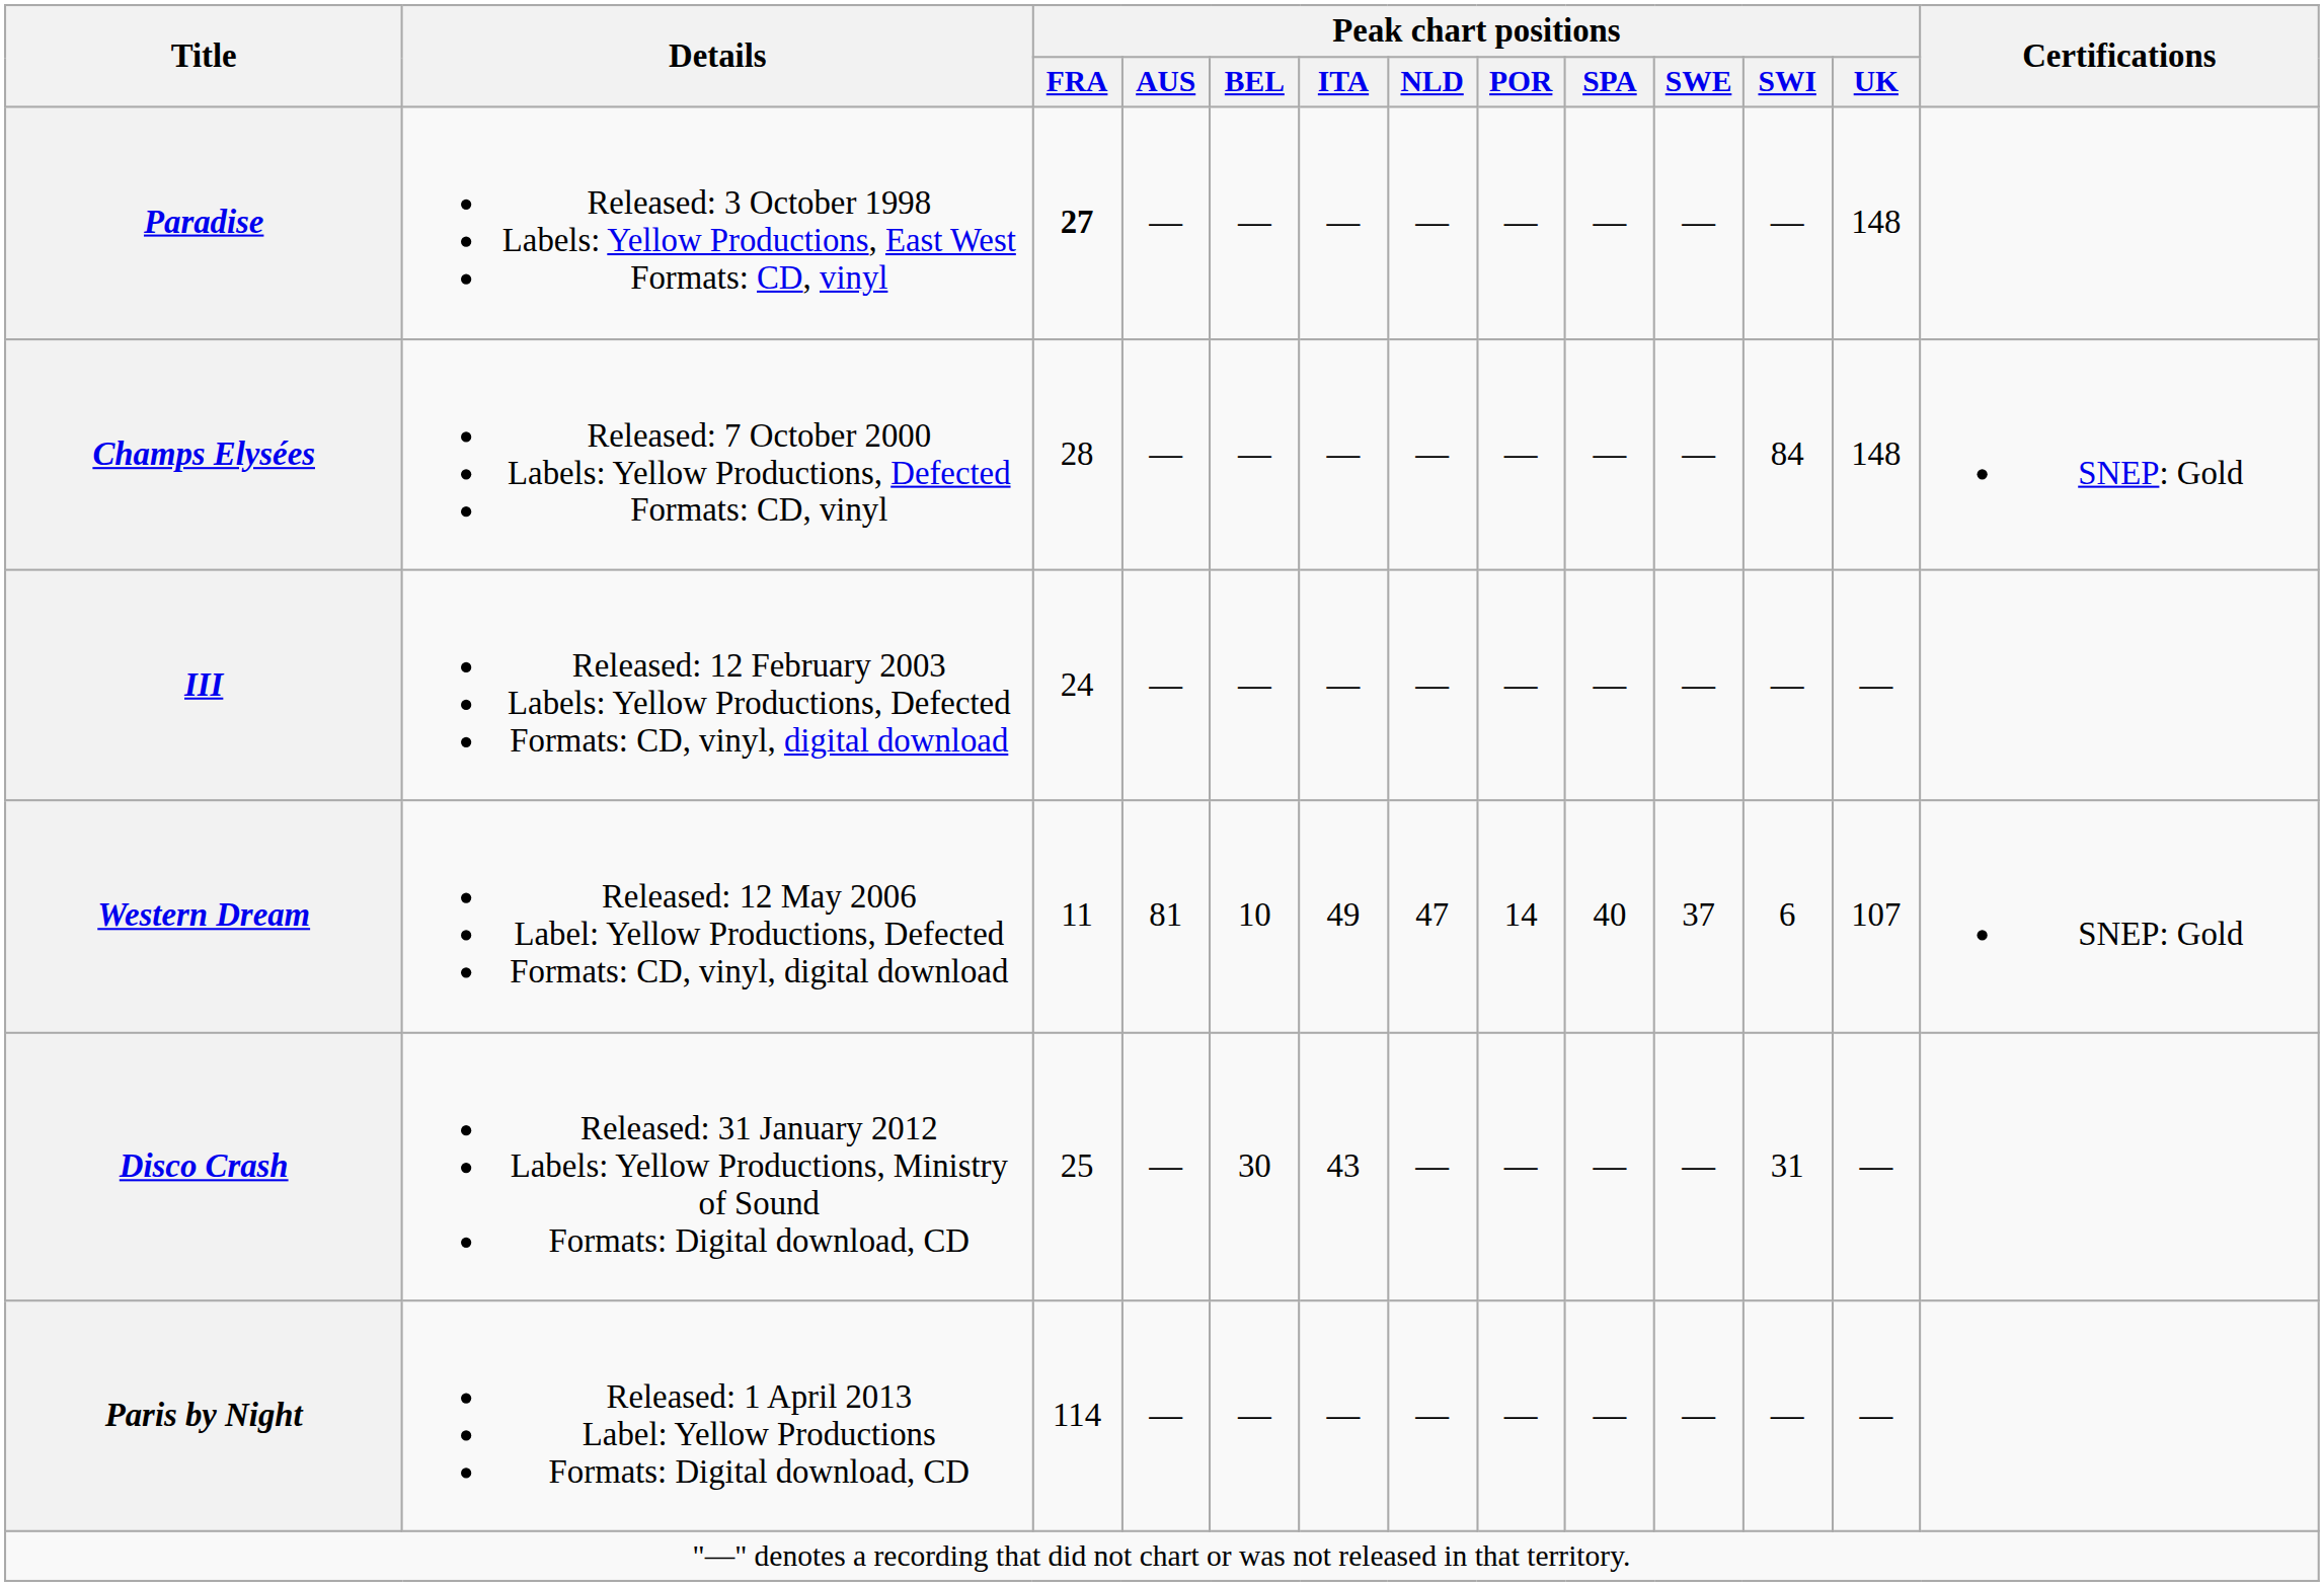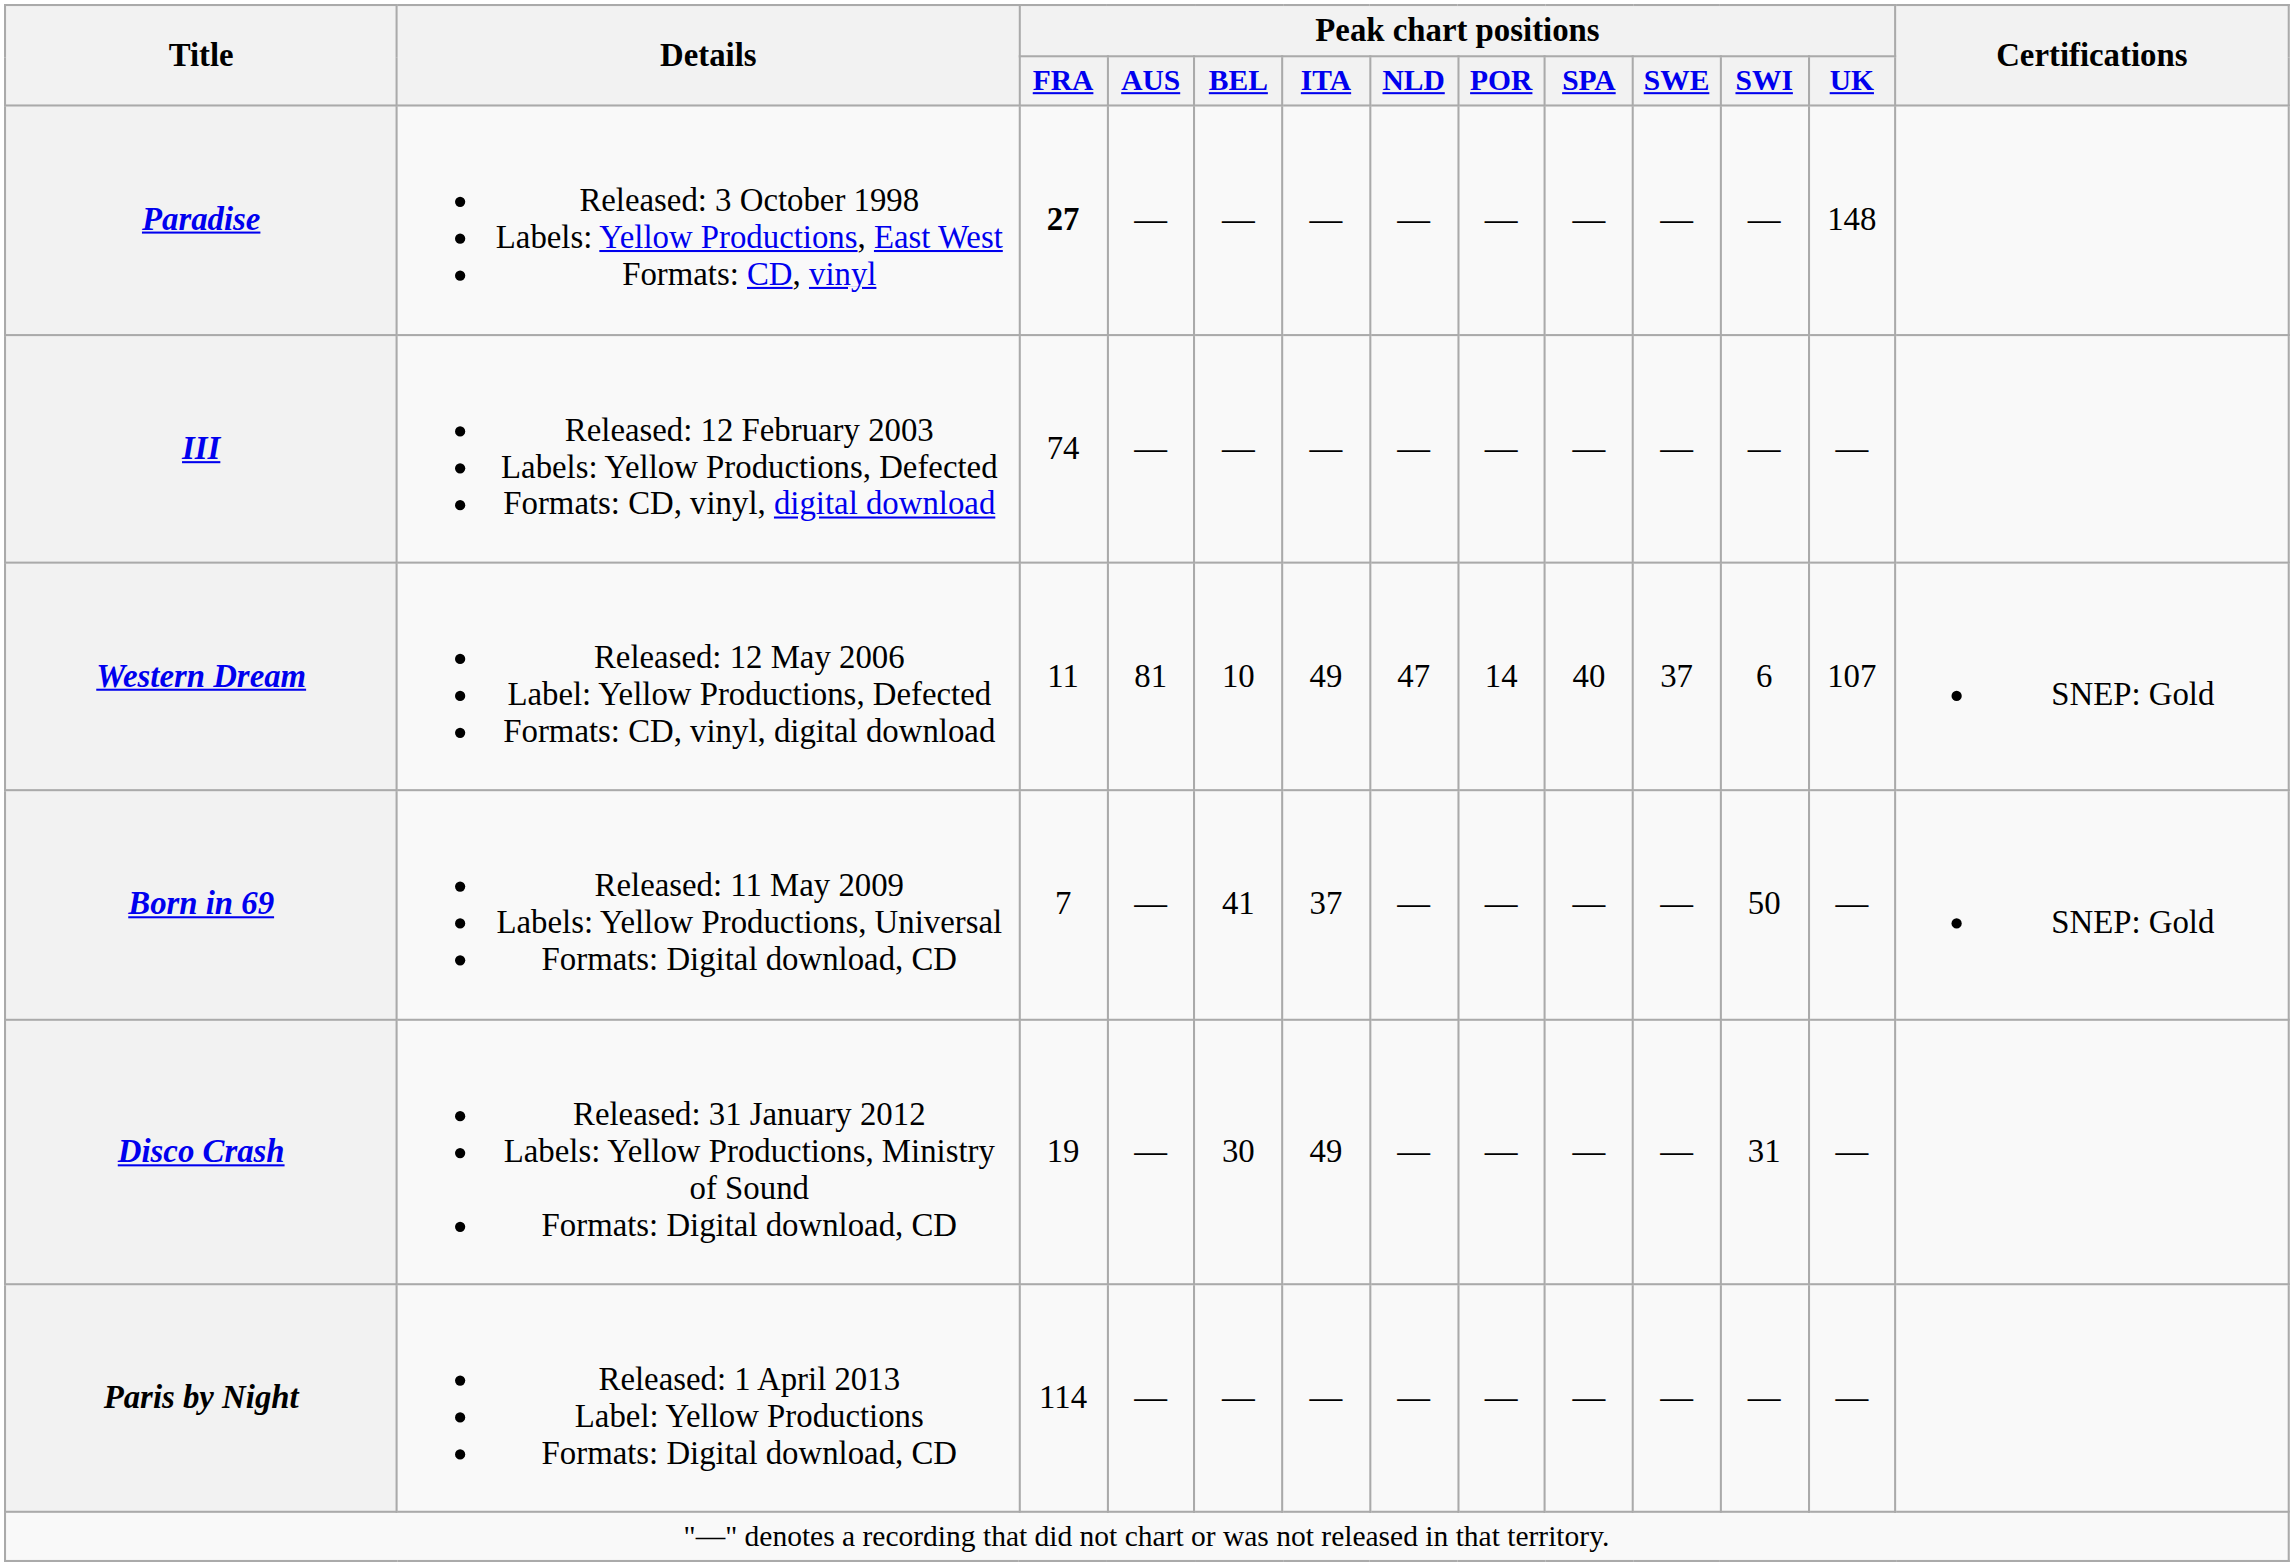- row: Champs Elysées | Released: 7 October 2000 Labels: Yellow Productions, Defected Formats: CD, vinyl | 28 | — | — | — | — | — | — | — | 84 | 148 | SNEP: Gold
III | Peak chart positions / FRA: 24 -> 74
+ row: Born in 69 | Released: 11 May 2009 Labels: Yellow Productions, Universal Formats: Digital download, CD | 7 | — | 41 | 37 | — | — | — | — | 50 | — | SNEP: Gold
Disco Crash | Peak chart positions / FRA: 25 -> 19
Disco Crash | Peak chart positions / ITA: 43 -> 49
